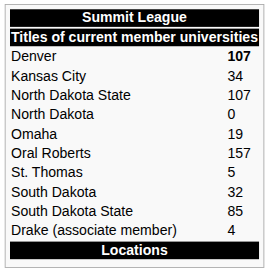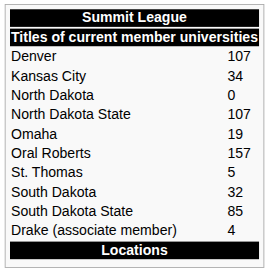Denver | column 2: bold -> normal
rows swapped: North Dakota <-> North Dakota State
